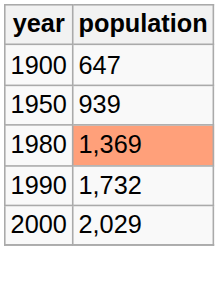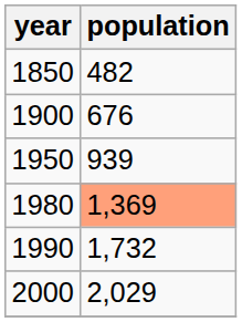+ row: 1850 | 482
1900 | population: 647 -> 676
